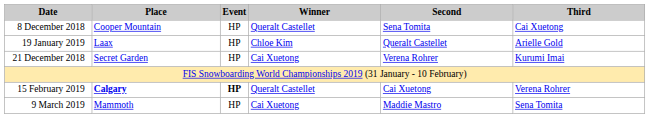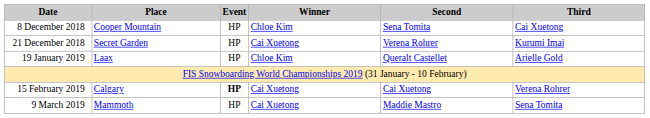8 December 2018 | Winner: Queralt Castellet -> Chloe Kim
rows swapped: 21 December 2018 <-> 19 January 2019
15 February 2019 | Place: bold -> normal
15 February 2019 | Winner: Queralt Castellet -> Cai Xuetong
